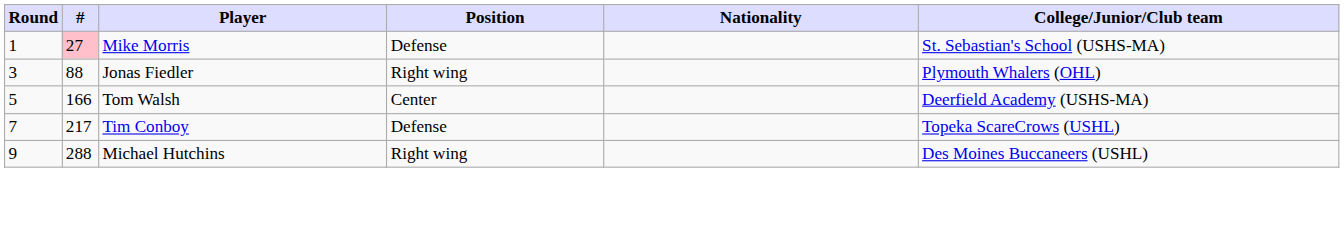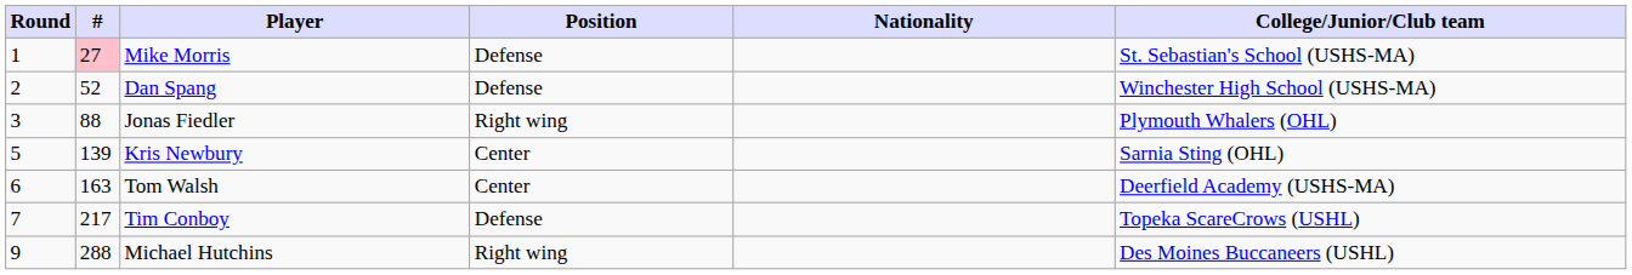+ row: 2 | 52 | Dan Spang | Defense | Winchester High School (USHS-MA)
+ row: 5 | 139 | Kris Newbury | Center | Sarnia Sting (OHL)
Tom Walsh | Round: 5 -> 6
Tom Walsh | #: 166 -> 163
